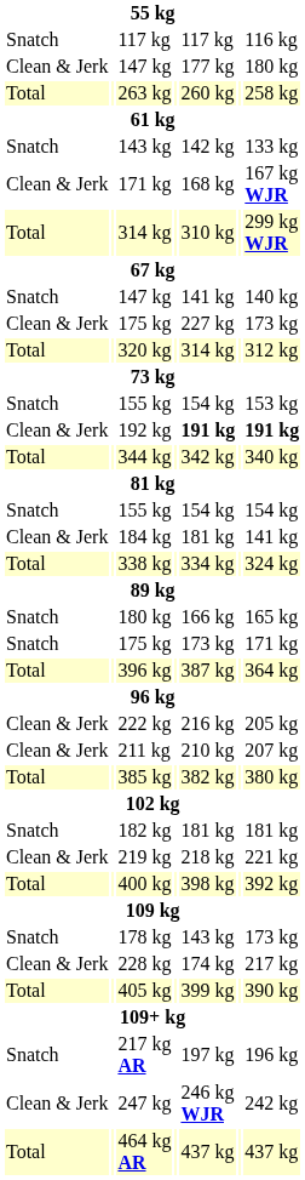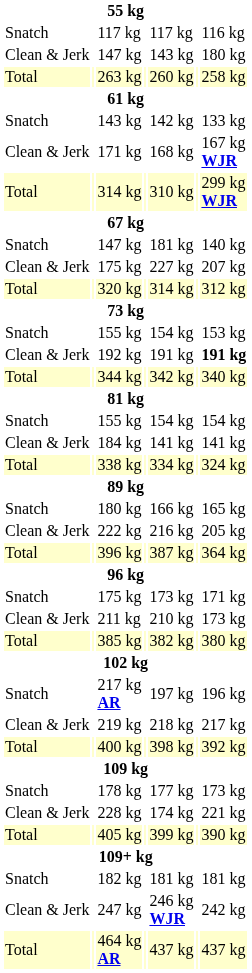Clean & Jerk / 147 kg | column 5: 177 kg -> 143 kg
Snatch / 147 kg | column 5: 141 kg -> 181 kg
Clean & Jerk / 175 kg | column 7: 173 kg -> 207 kg
192 kg | column 5: bold -> normal
184 kg | column 5: 181 kg -> 141 kg
rows swapped: 222 kg <-> Snatch / 175 kg
211 kg | column 7: 207 kg -> 173 kg
rows swapped: 182 kg <-> 217 kg AR
219 kg | column 7: 221 kg -> 217 kg
178 kg | column 5: 143 kg -> 177 kg
228 kg | column 7: 217 kg -> 221 kg
